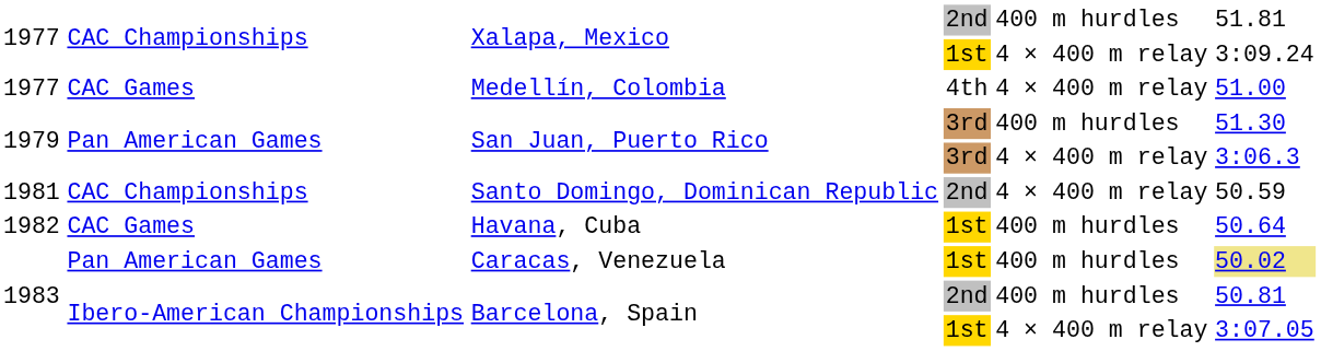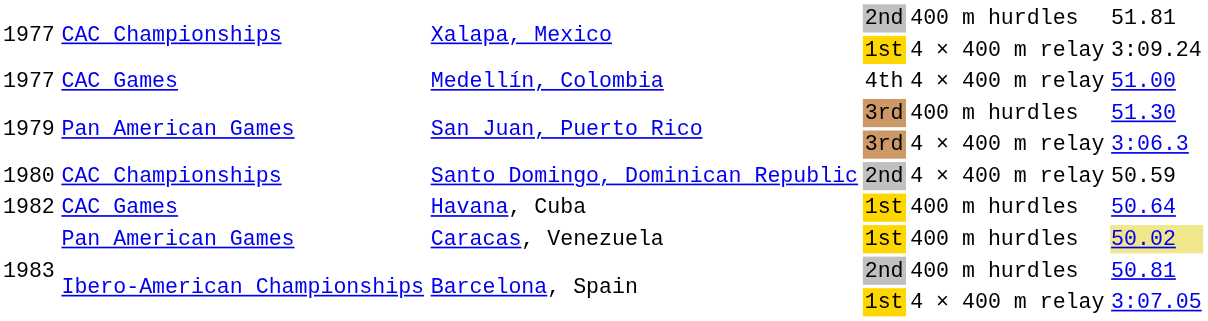Santo Domingo, Dominican Republic | column 1: 1981 -> 1980
